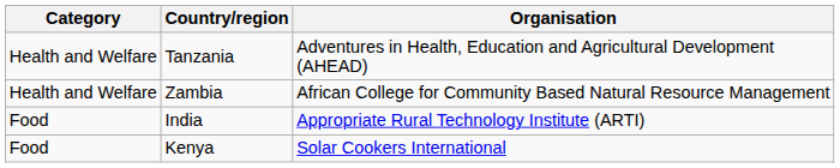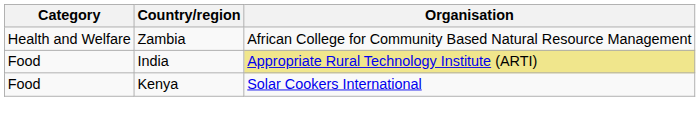- row: Health and Welfare | Tanzania | Adventures in Health, Education and Agricultural Development (AHEAD)
India | Organisation: no background -> khaki background
